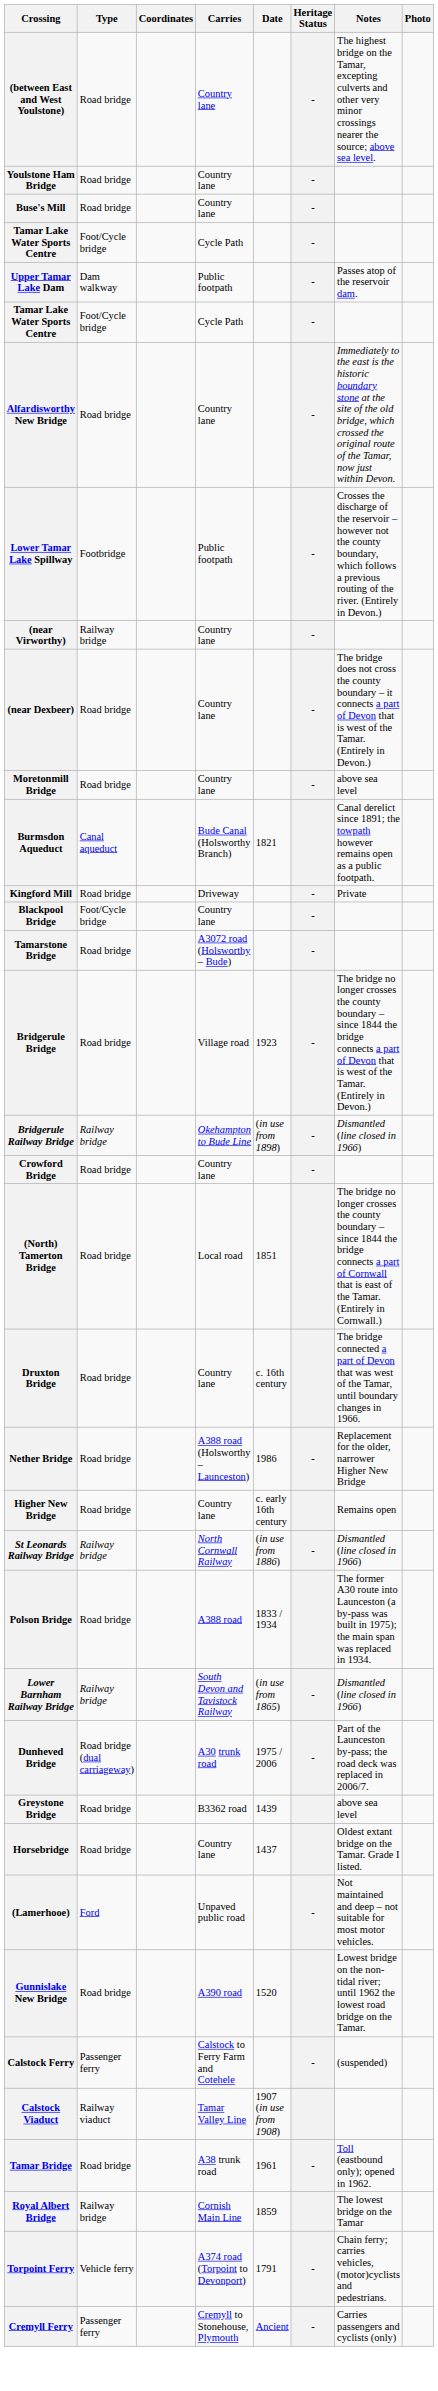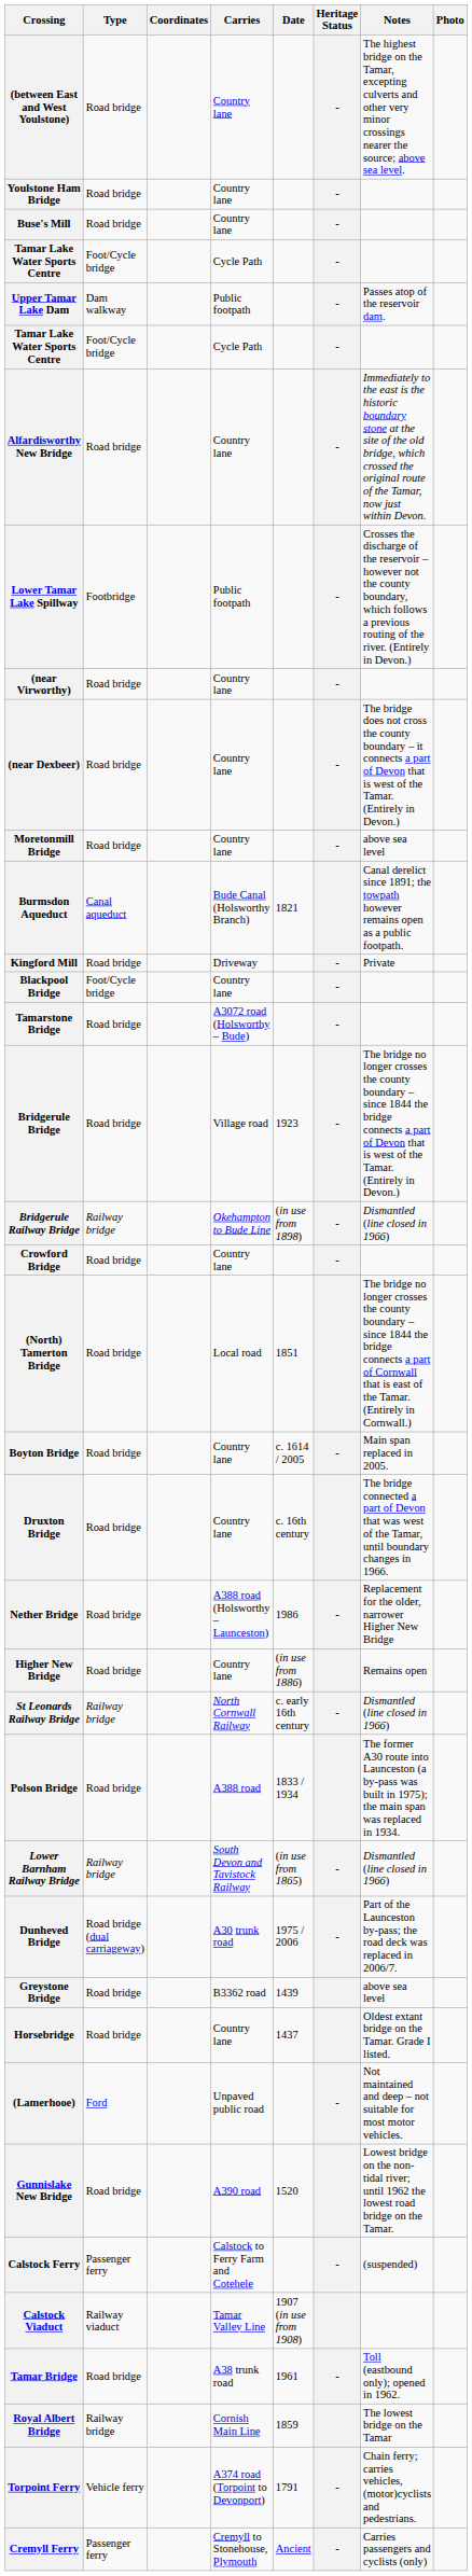(near Virworthy) | Type: Railway bridge -> Road bridge
+ row: Boyton Bridge | Road bridge | Country lane | c. 1614 / 2005 | - | Main span replaced in 2005.
Higher New Bridge | Date: c. early 16th century -> (in use from 1886)
St Leonards Railway Bridge | Date: (in use from 1886) -> c. early 16th century
